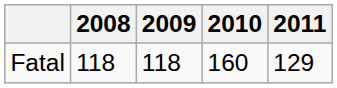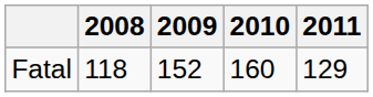Fatal | 2009: 118 -> 152
